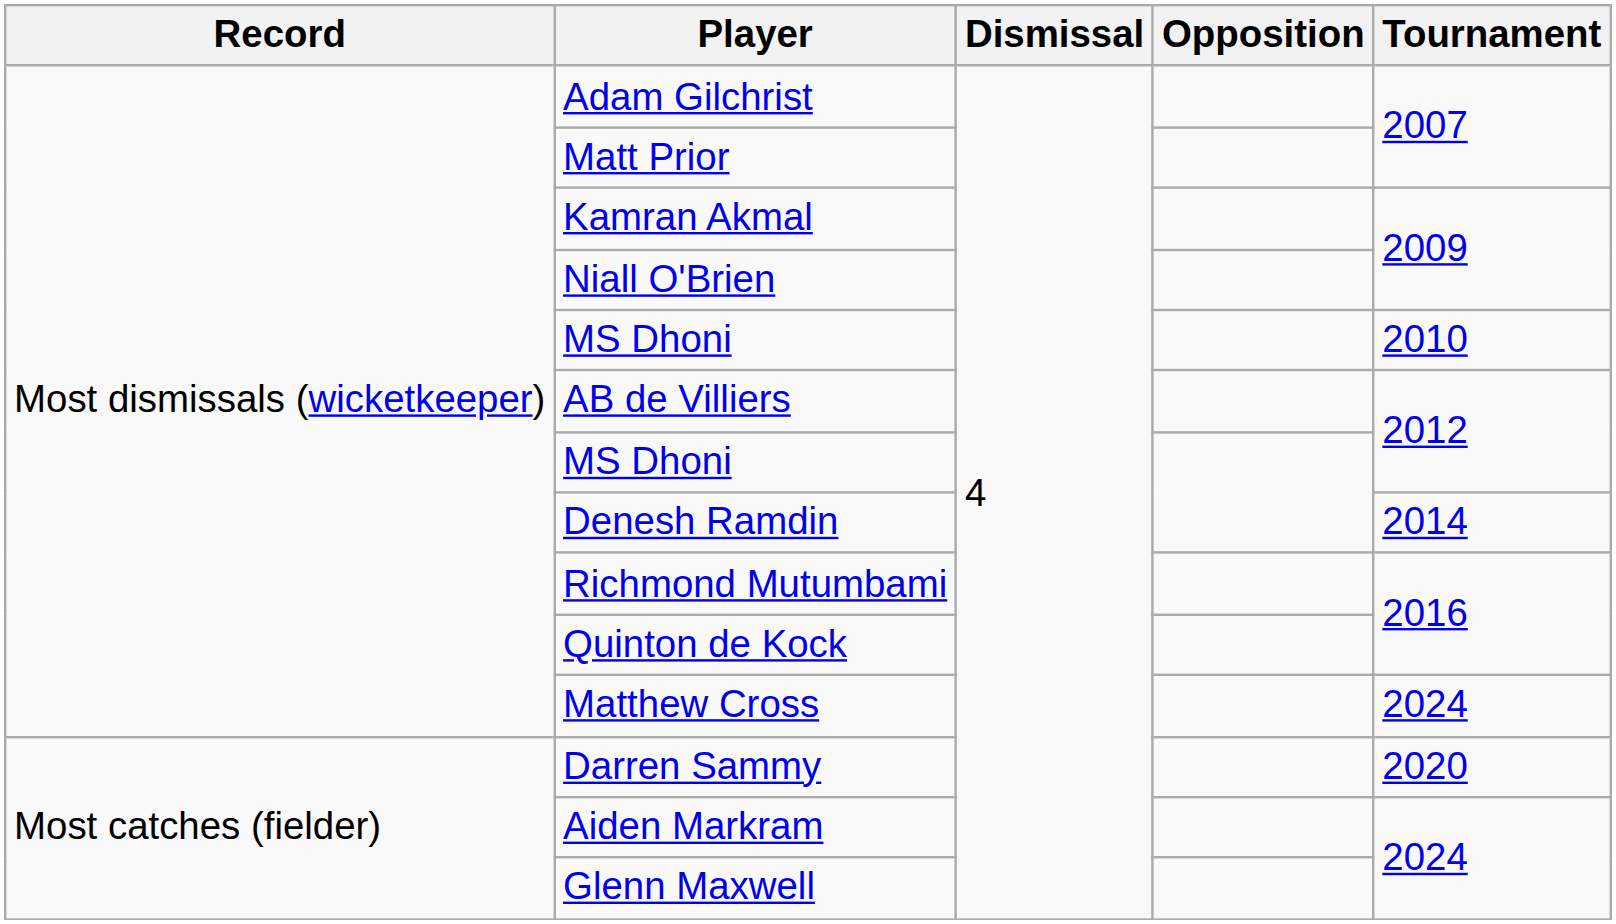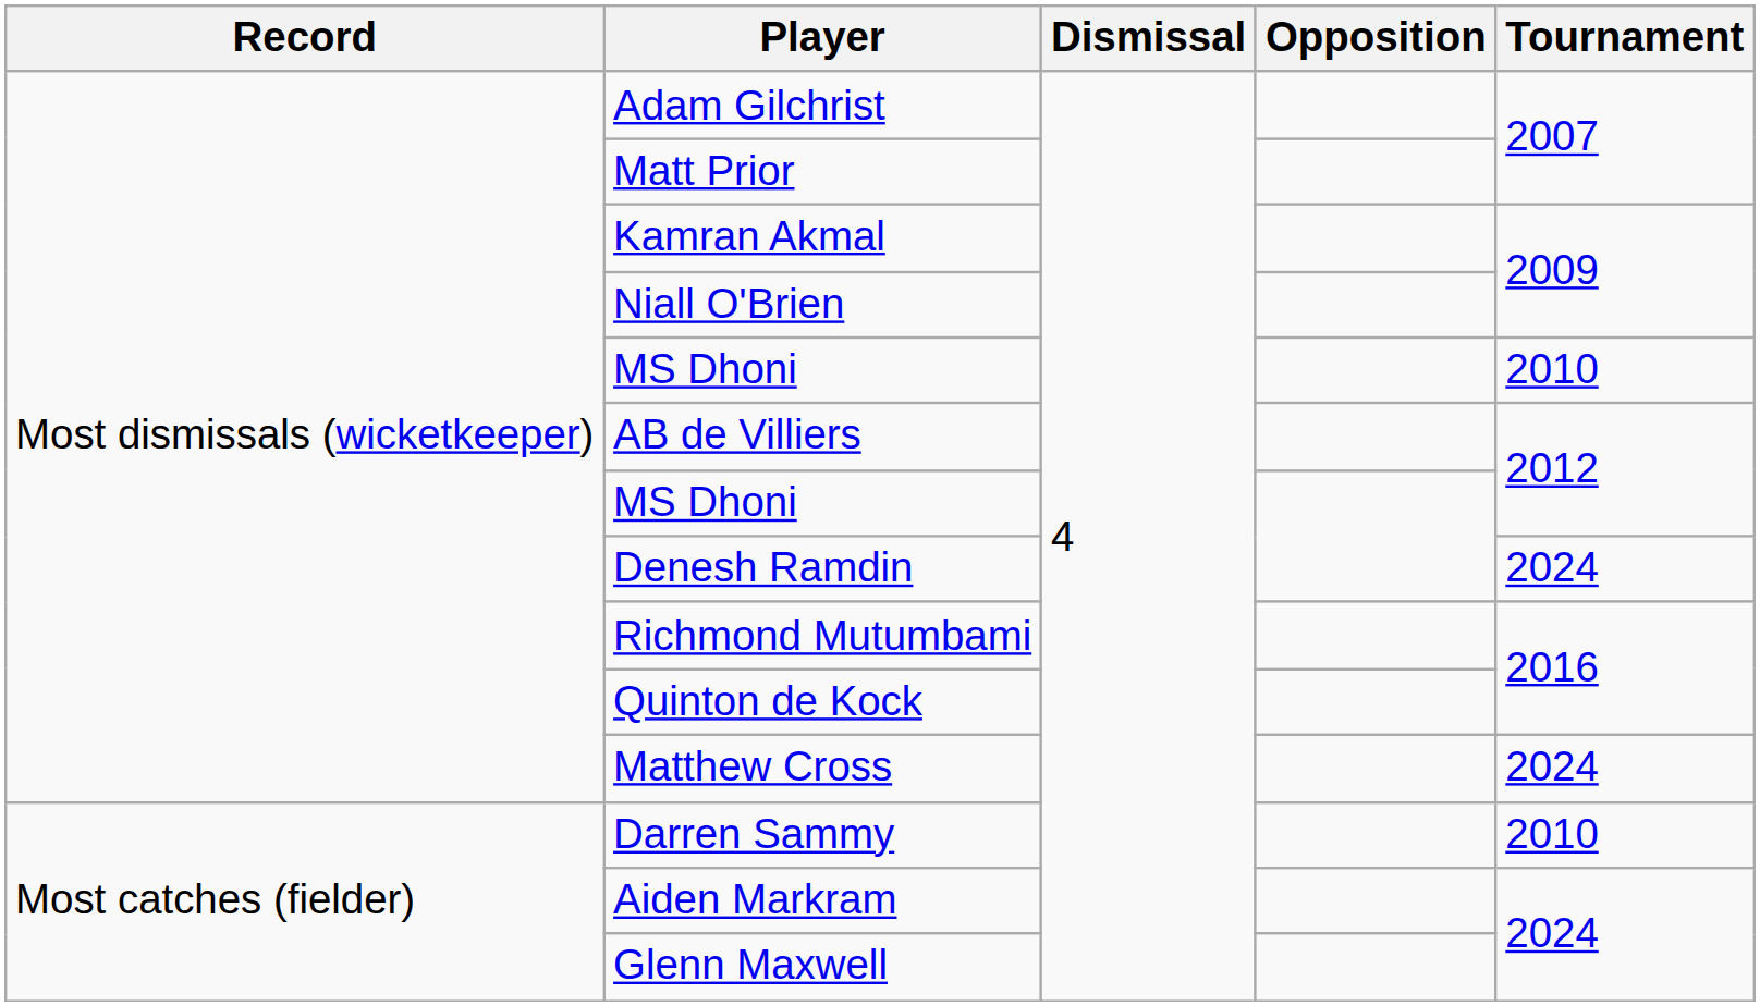Denesh Ramdin | Tournament: 2014 -> 2024
Darren Sammy | Tournament: 2020 -> 2010
